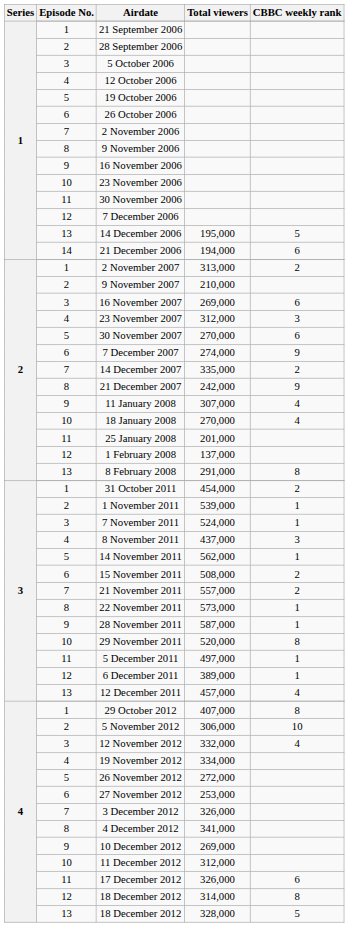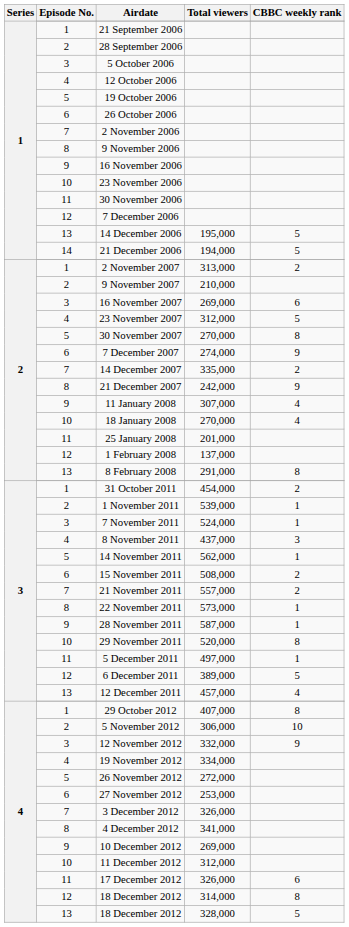21 December 2006 | CBBC weekly rank: 6 -> 5
23 November 2007 | CBBC weekly rank: 3 -> 5
30 November 2007 | CBBC weekly rank: 6 -> 8
6 December 2011 | CBBC weekly rank: 1 -> 5
12 November 2012 | CBBC weekly rank: 4 -> 9
